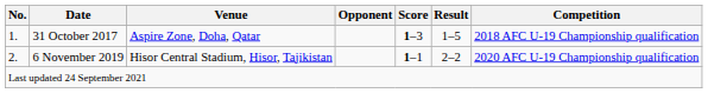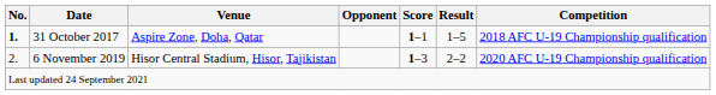31 October 2017 | No.: normal -> bold
31 October 2017 | Score: 1–3 -> 1–1
6 November 2019 | Score: 1–1 -> 1–3
